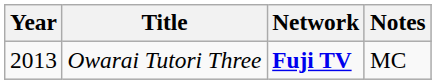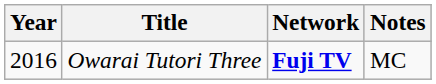Owarai Tutori Three | Year: 2013 -> 2016
